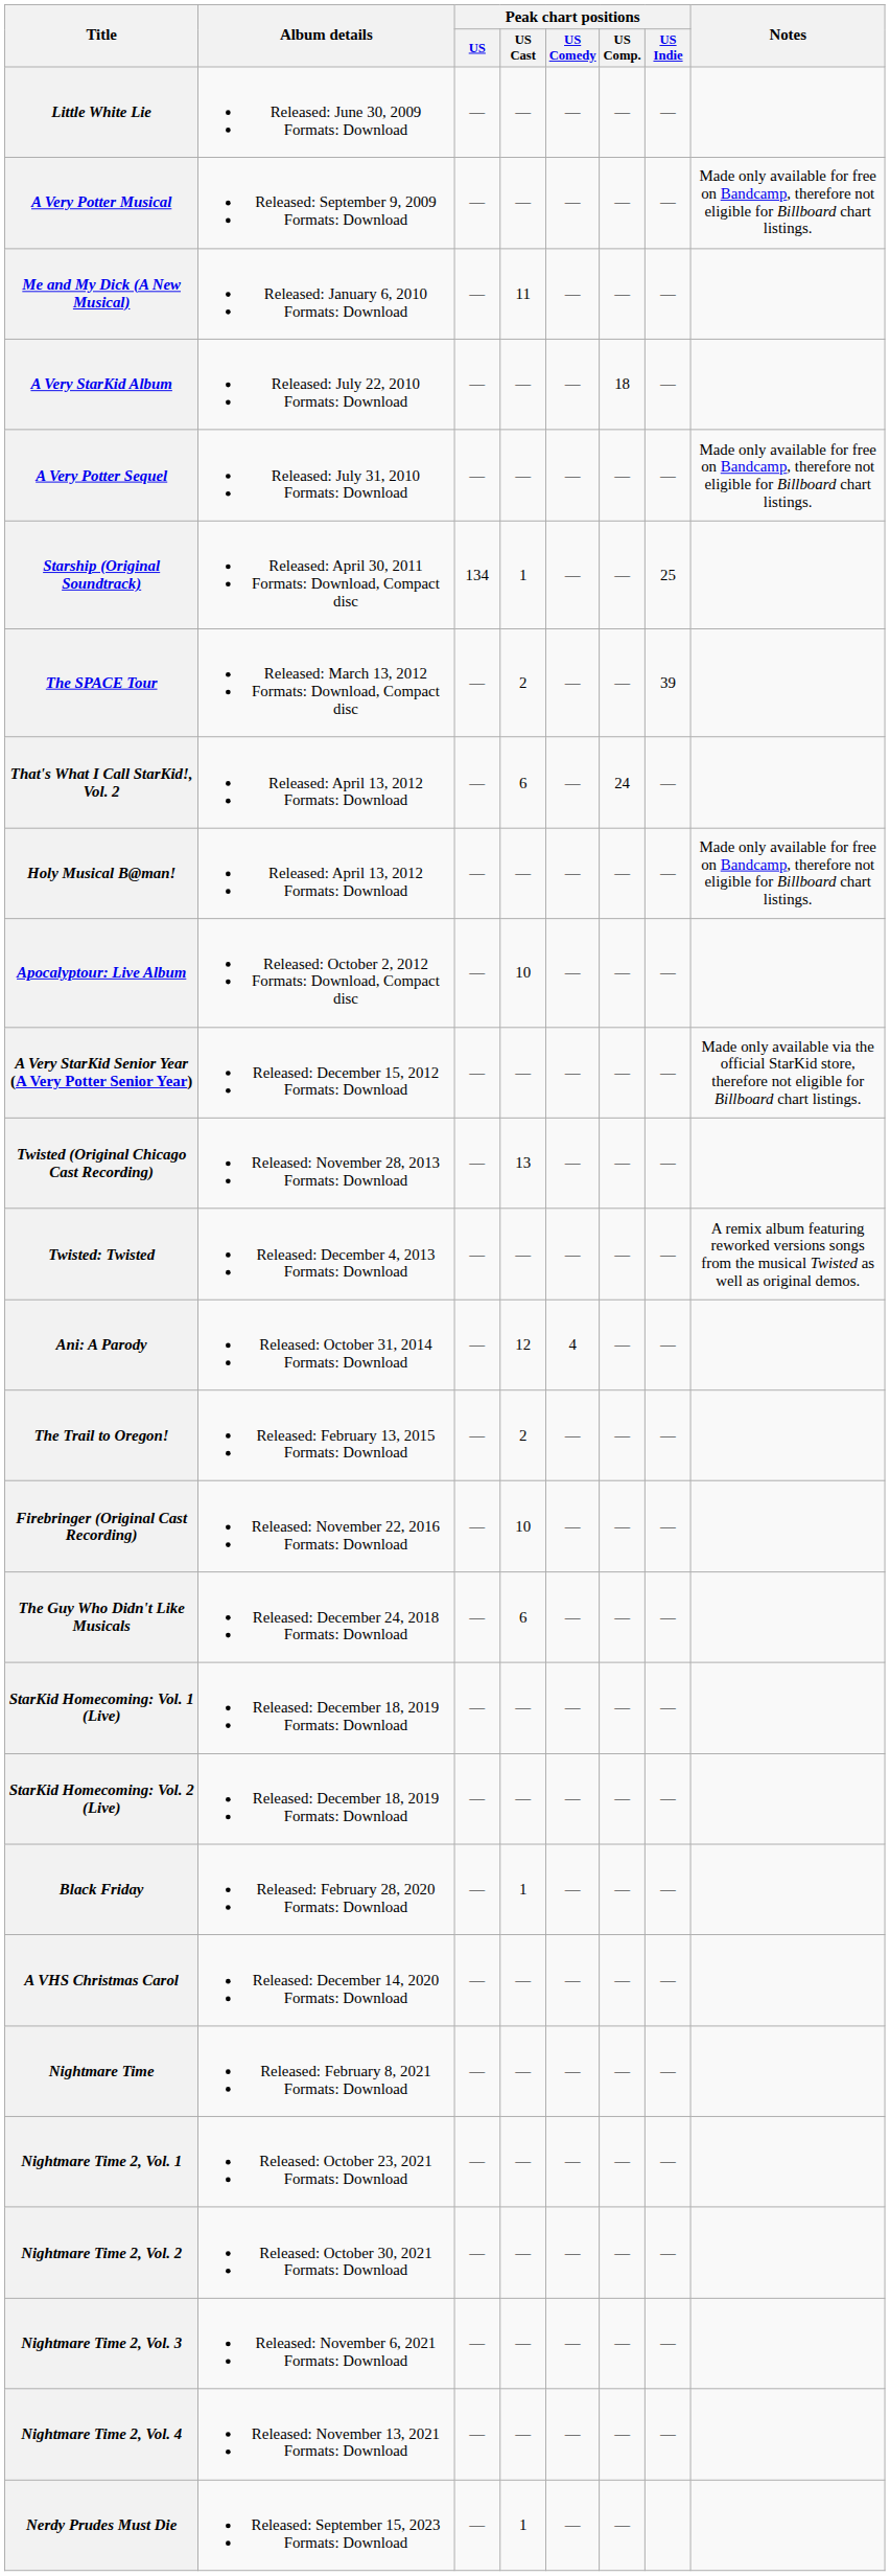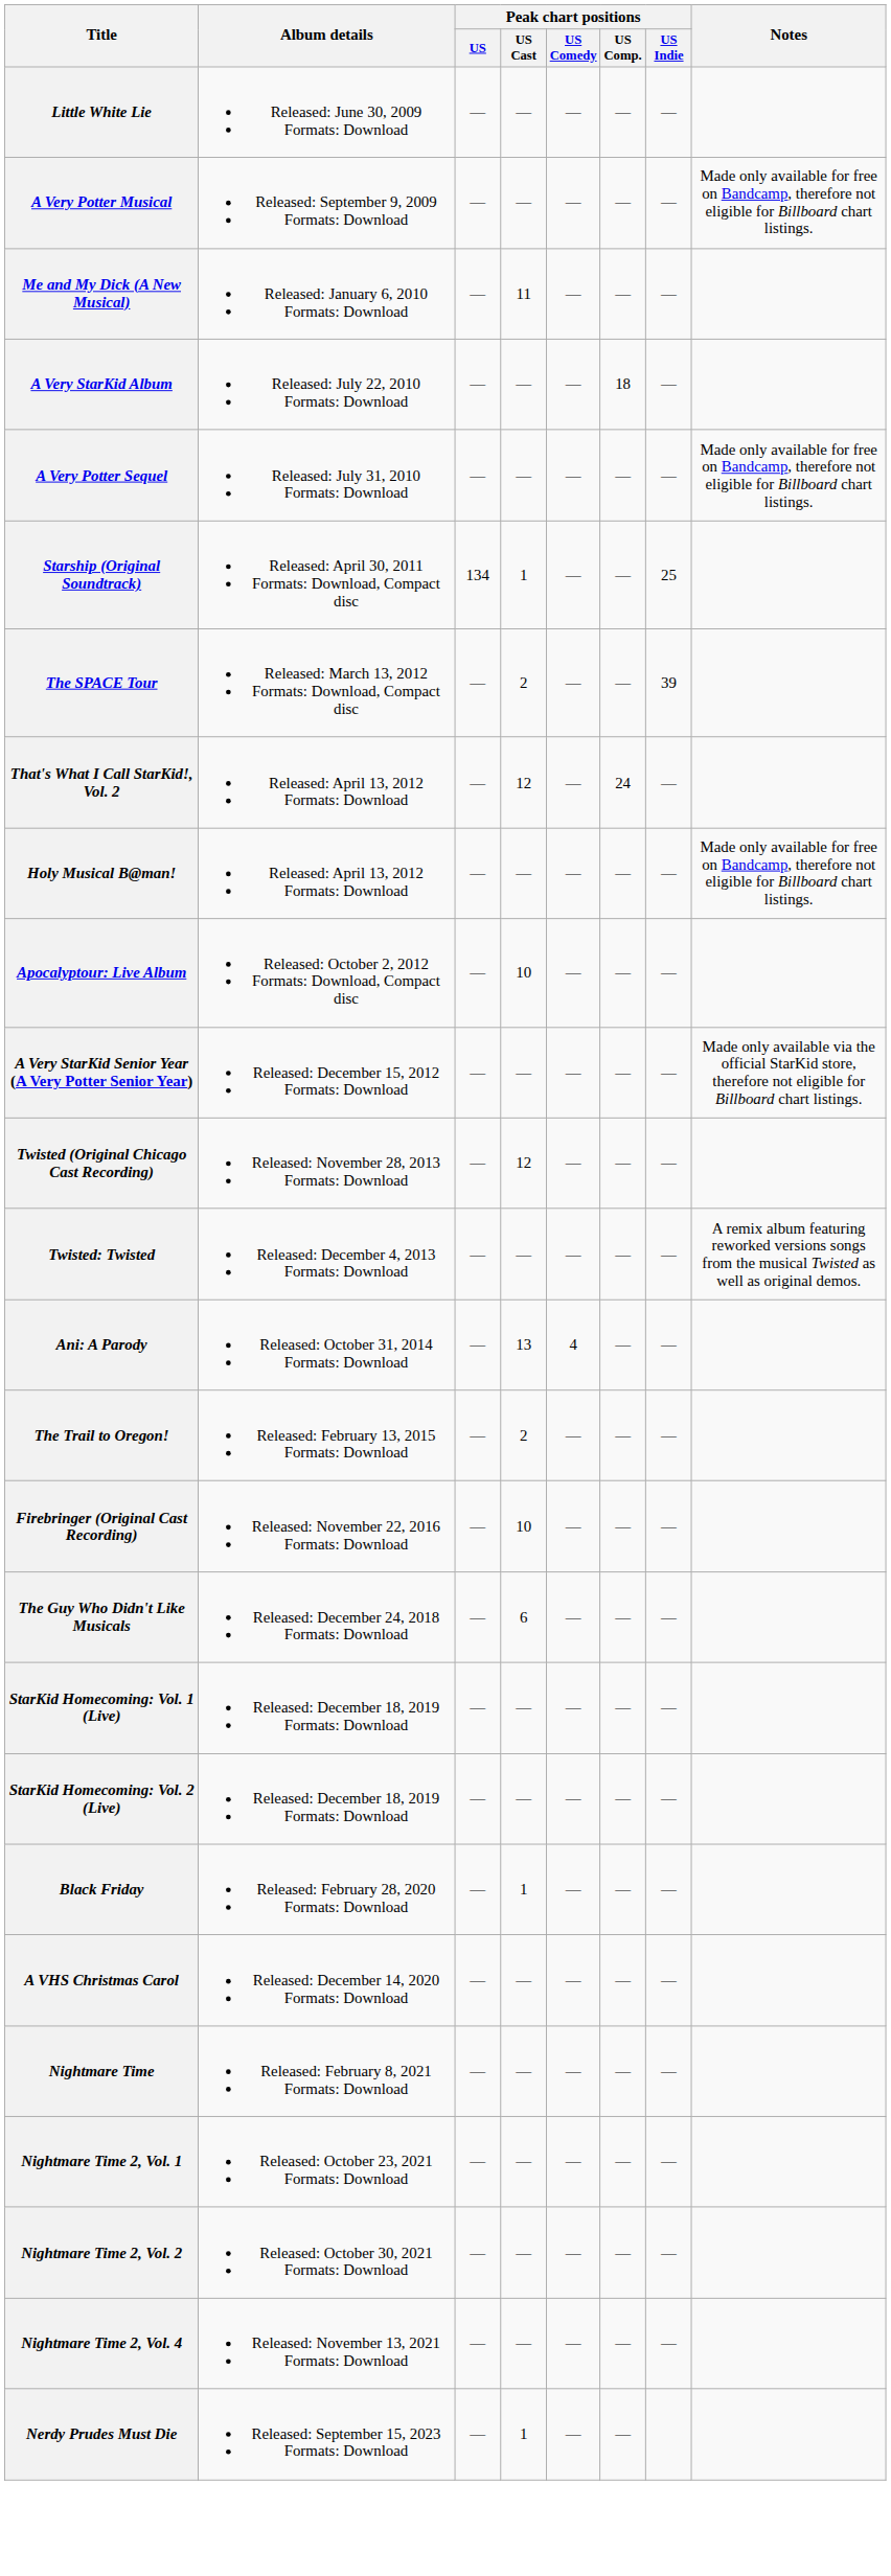That's What I Call StarKid!, Vol. 2 | Peak chart positions / US Cast: 6 -> 12
Twisted (Original Chicago Cast Recording) | Peak chart positions / US Cast: 13 -> 12
Ani: A Parody | Peak chart positions / US Cast: 12 -> 13
- row: Nightmare Time 2, Vol. 3 | Released: November 6, 2021 Formats: Download | — | — | — | — | —
